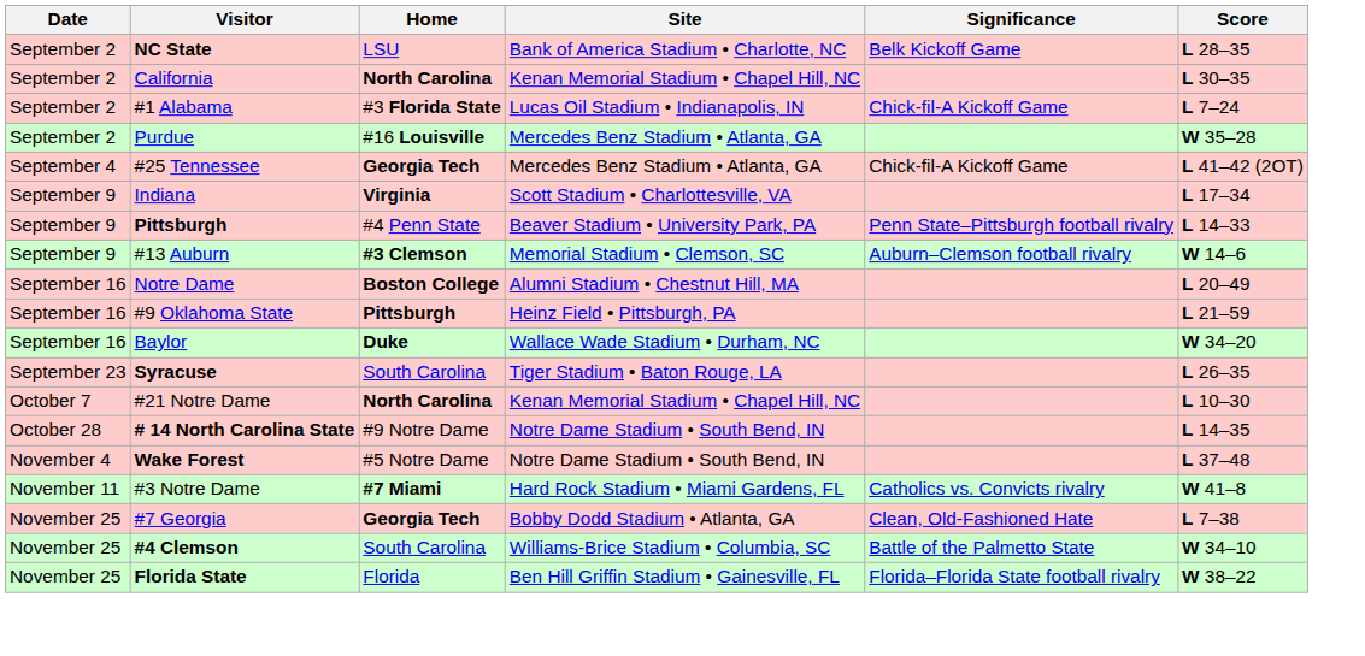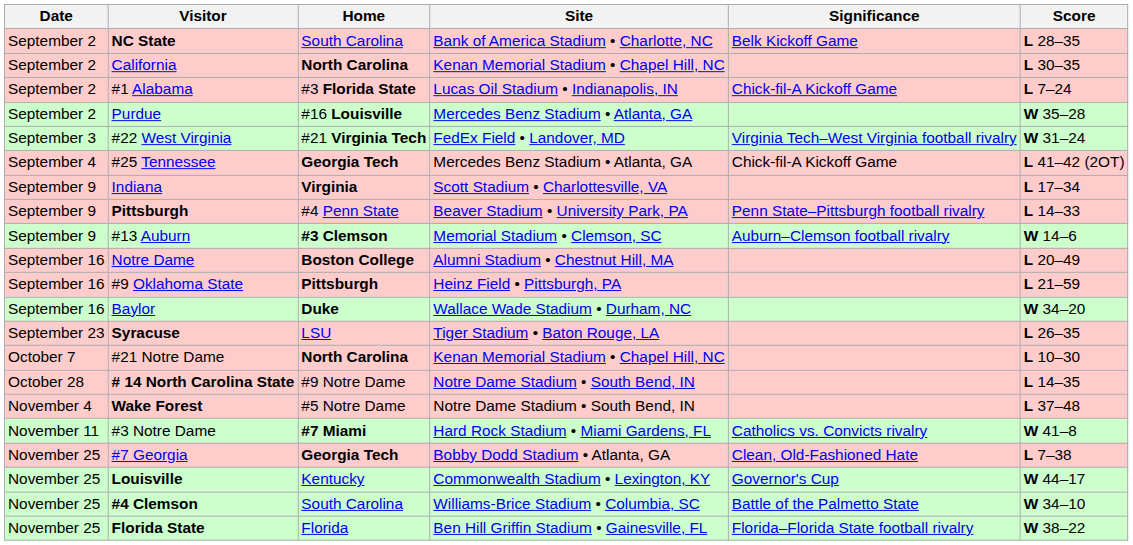NC State | Home: LSU -> South Carolina
+ row: September 3 | #22 West Virginia | #21 Virginia Tech | FedEx Field • Landover, MD | Virginia Tech–West Virginia football rivalry | W 31–24
Syracuse | Home: South Carolina -> LSU
+ row: November 25 | Louisville | Kentucky | Commonwealth Stadium • Lexington, KY | Governor's Cup | W 44–17
